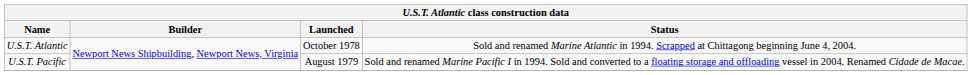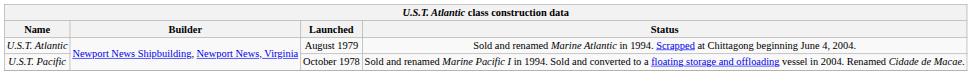U.S.T. Atlantic | Launched: October 1978 -> August 1979
U.S.T. Pacific | Launched: August 1979 -> October 1978
